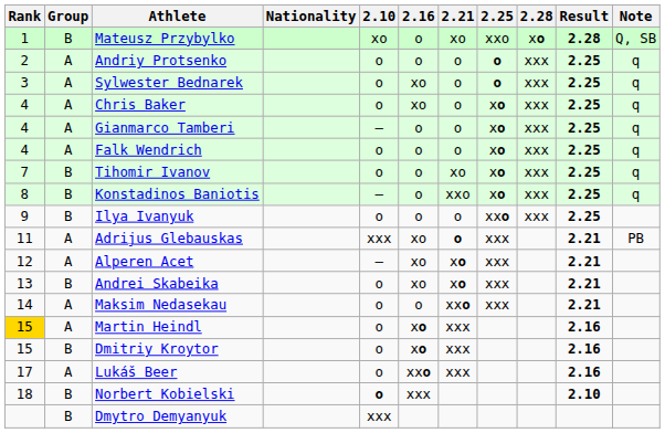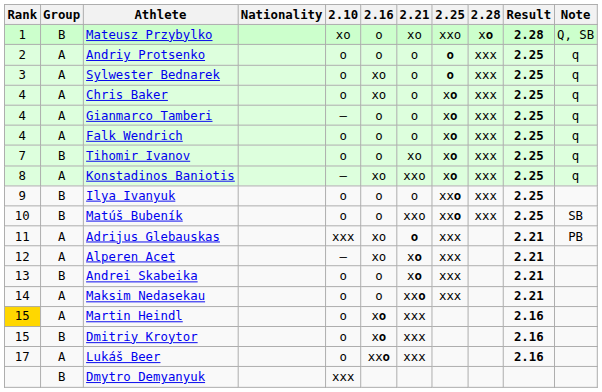Konstadinos Baniotis | Group: B -> A
Konstadinos Baniotis | 2.16: o -> xo
+ row: 10 | B | Matúš Bubeník | o | o | xxo | xxo | xxx | 2.25 | SB
Andrei Skabeika | 2.16: xo -> o
- row: 18 | B | Norbert Kobielski | o | xxx | 2.10
